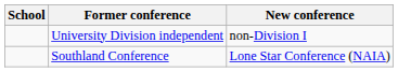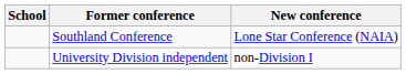rows swapped: Southland Conference <-> University Division independent
